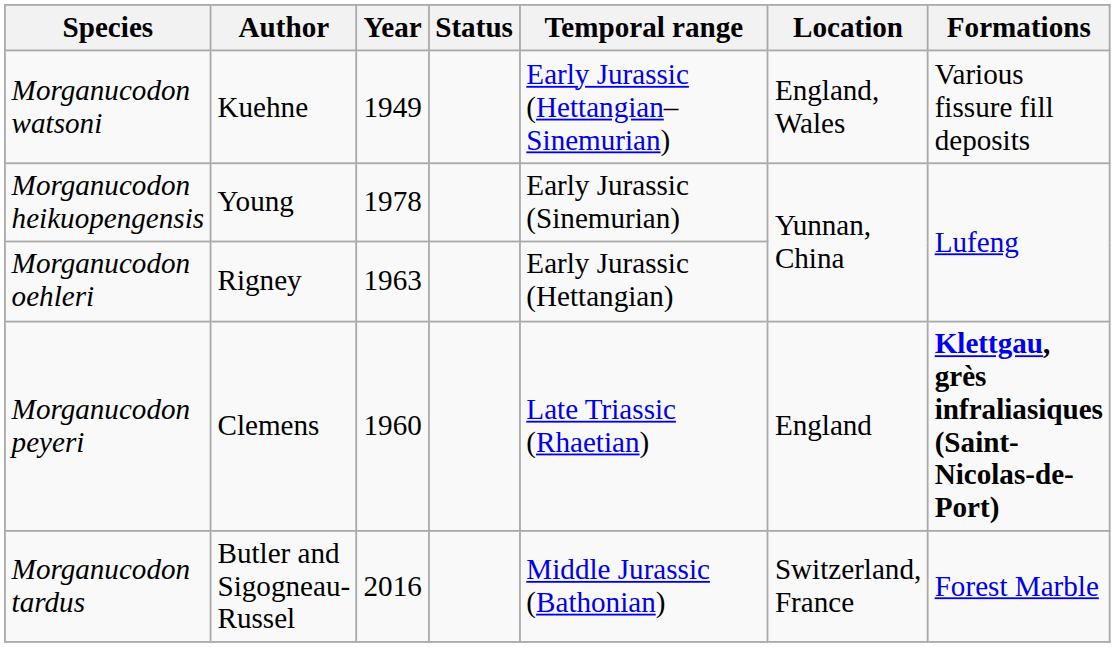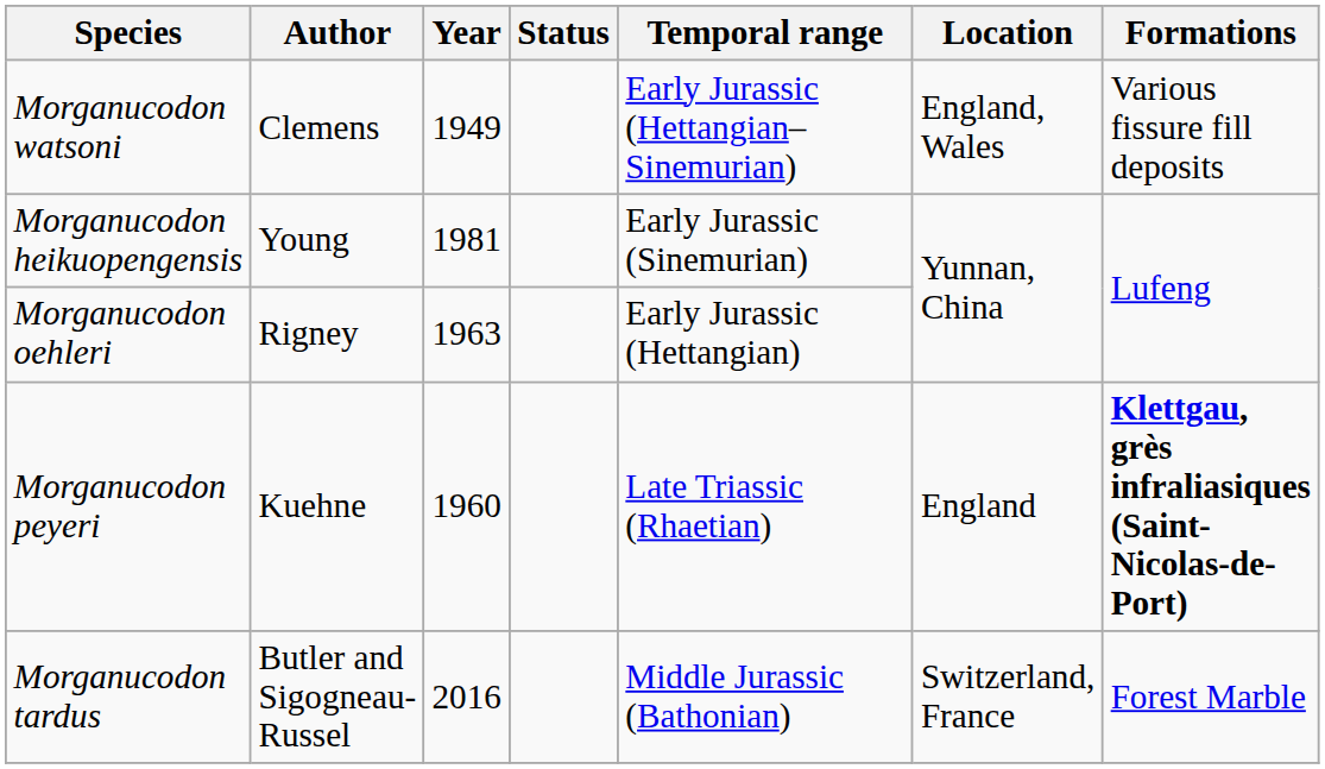Morganucodon watsoni | Author: Kuehne -> Clemens
Morganucodon heikuopengensis | Year: 1978 -> 1981
Morganucodon peyeri | Author: Clemens -> Kuehne
